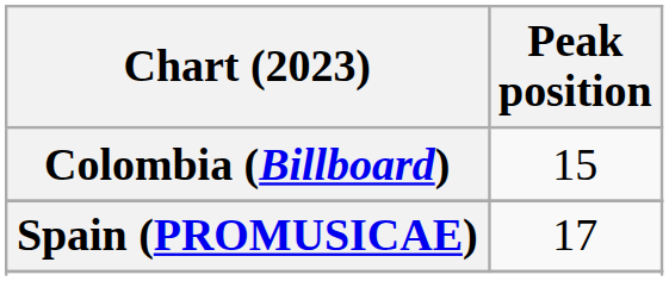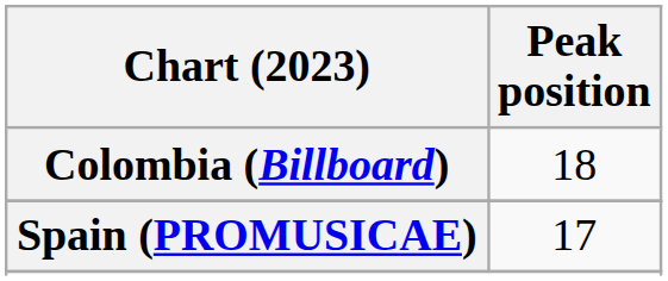Colombia (Billboard) | Peak position: 15 -> 18
